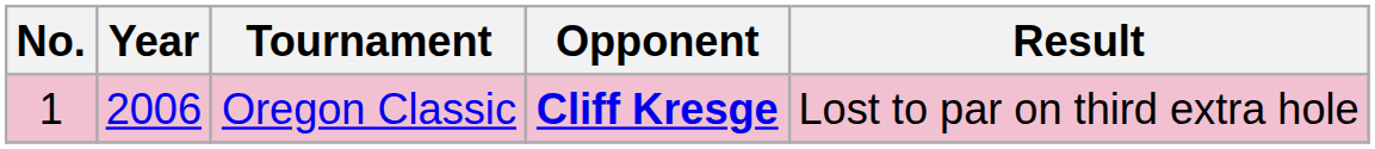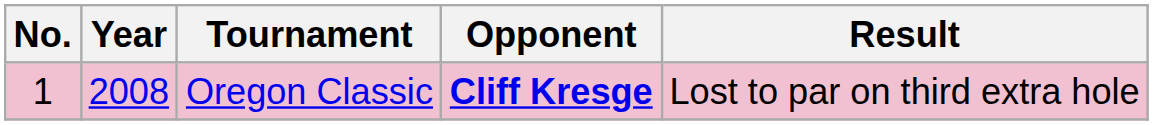Oregon Classic | Year: 2006 -> 2008
